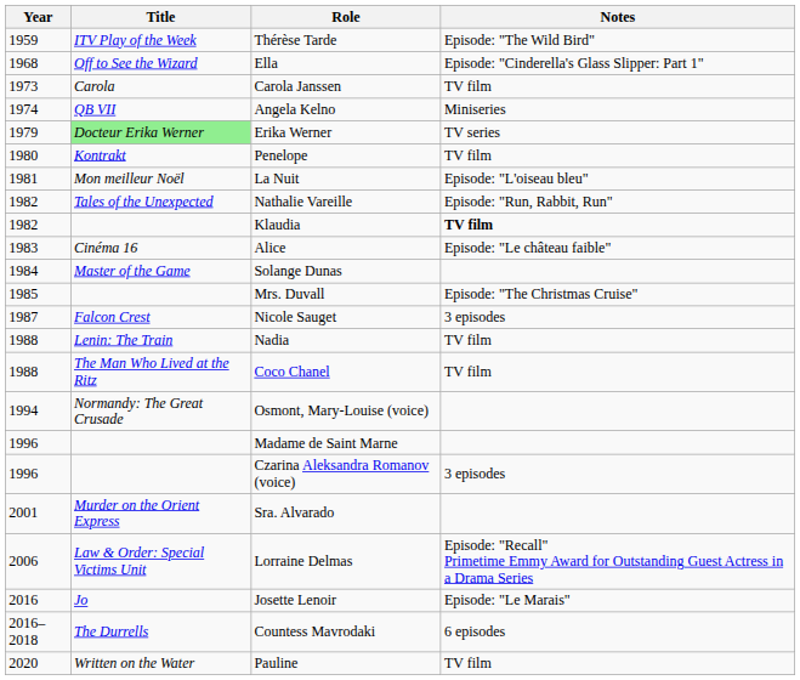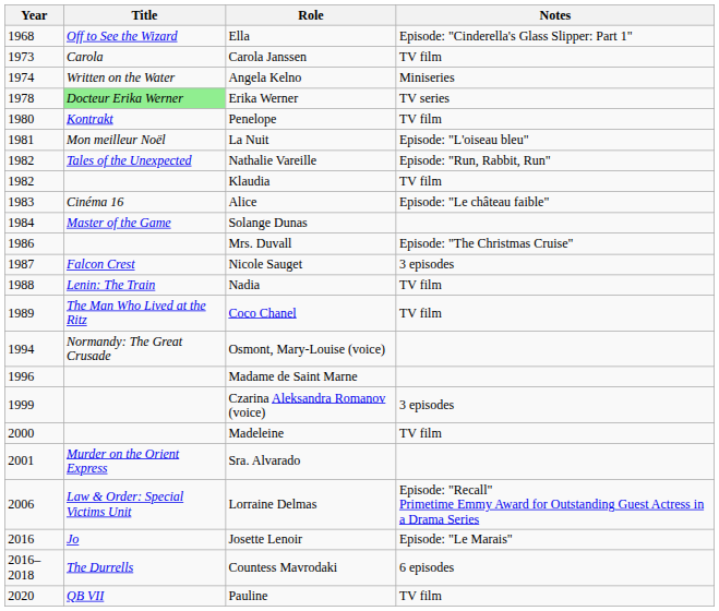- row: 1959 | ITV Play of the Week | Thérèse Tarde | Episode: "The Wild Bird"
Angela Kelno | Title: QB VII -> Written on the Water
Erika Werner | Year: 1979 -> 1978
Klaudia | Notes: bold -> normal
Mrs. Duvall | Year: 1985 -> 1986
Coco Chanel | Year: 1988 -> 1989
Czarina Aleksandra Romanov (voice) | Year: 1996 -> 1999
+ row: 2000 | Madeleine | TV film
Pauline | Title: Written on the Water -> QB VII
